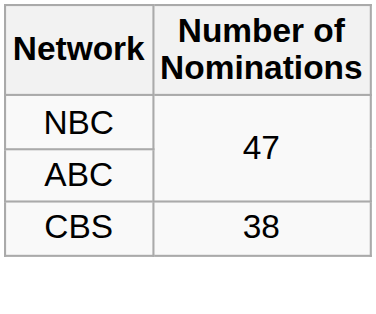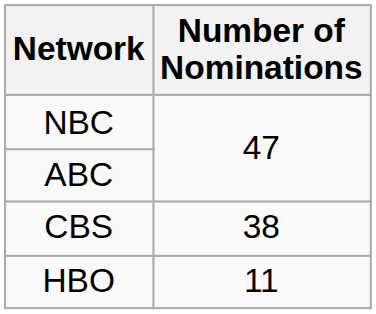+ row: HBO | 11
